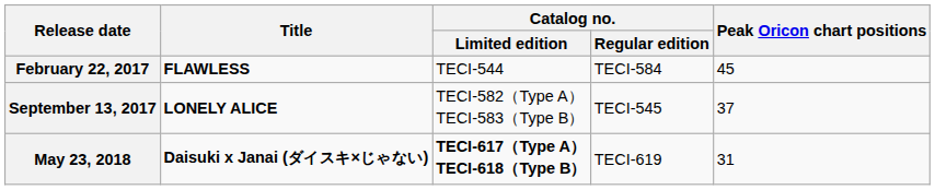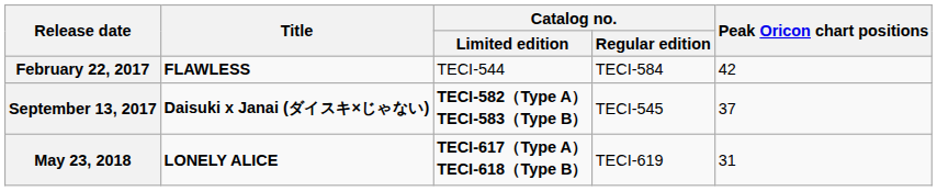February 22, 2017 | Peak Oricon chart positions: 45 -> 42
September 13, 2017 | Title: LONELY ALICE -> Daisuki x Janai (ダイスキ×じゃない)
September 13, 2017 | Catalog no. / Limited edition: normal -> bold
May 23, 2018 | Title: Daisuki x Janai (ダイスキ×じゃない) -> LONELY ALICE
